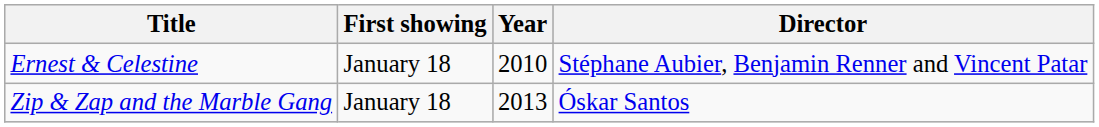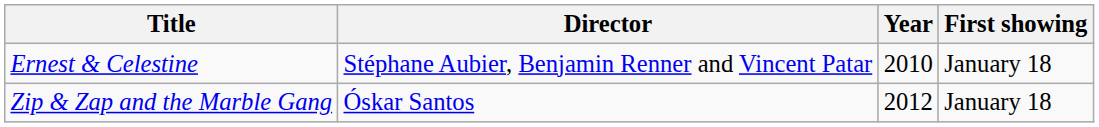columns swapped: Director <-> First showing
Zip & Zap and the Marble Gang | Year: 2013 -> 2012
